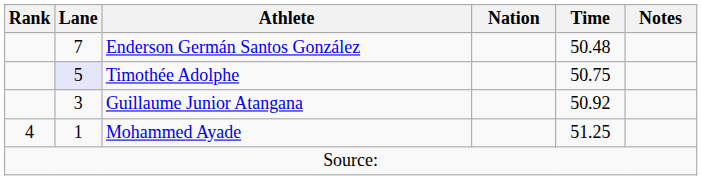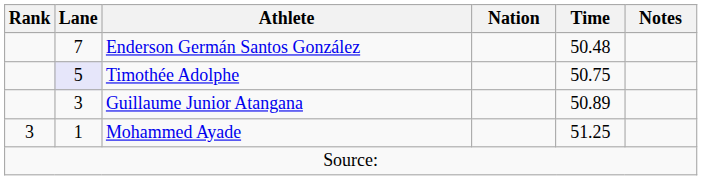Guillaume Junior Atangana | Time: 50.92 -> 50.89
Mohammed Ayade | Rank: 4 -> 3
